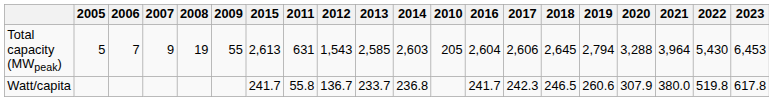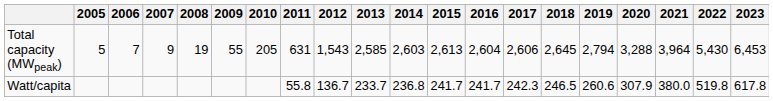columns swapped: 2010 <-> 2015
